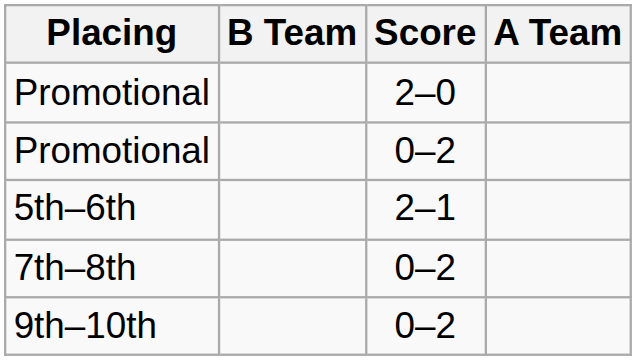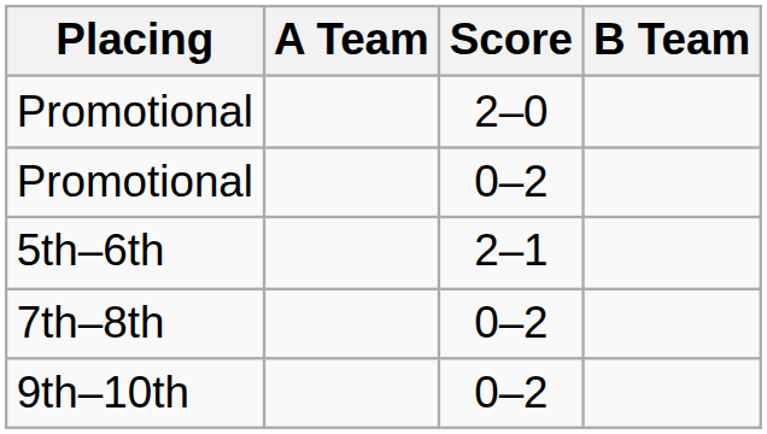columns swapped: A Team <-> B Team
